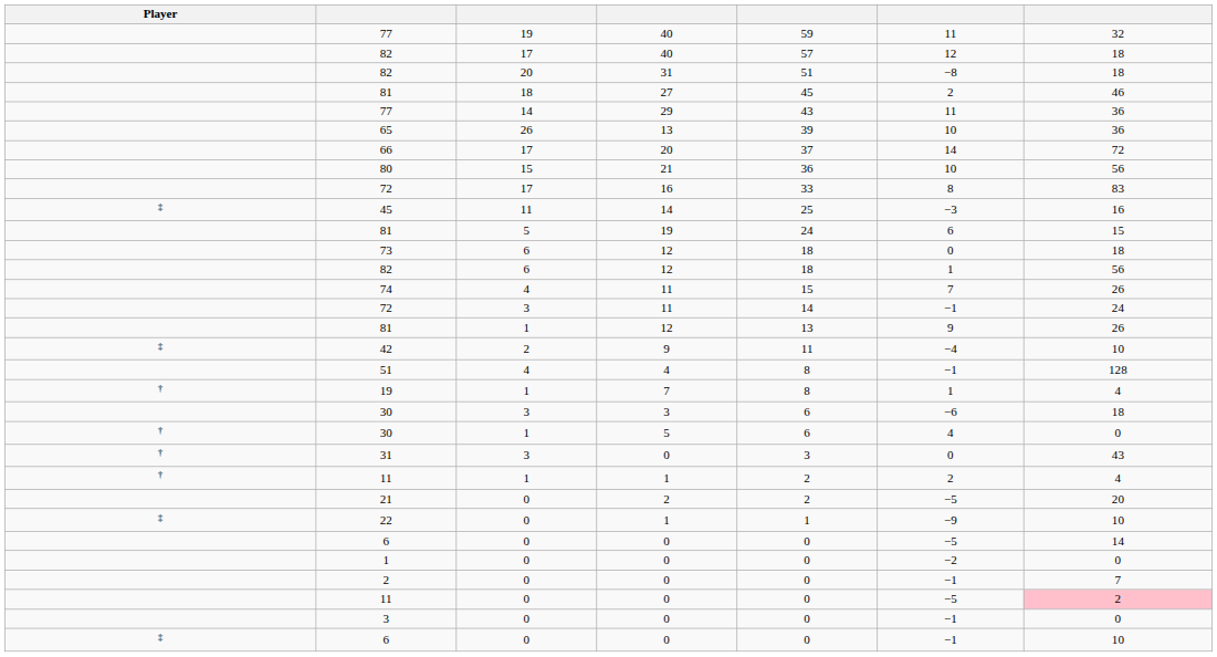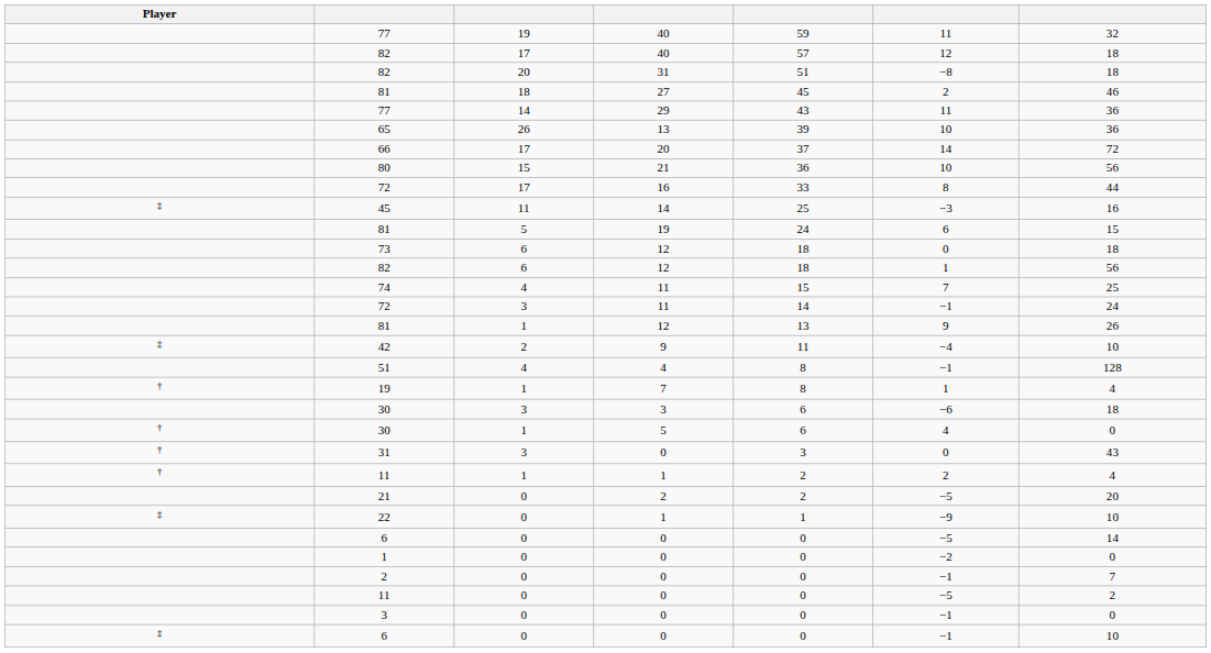72 / 16 | column 7: 83 -> 44
74 | column 7: 26 -> 25
11 / 0 | column 7: pink background -> no background
